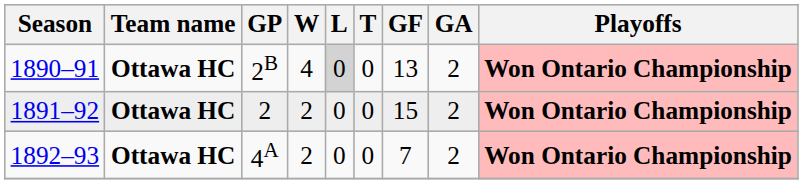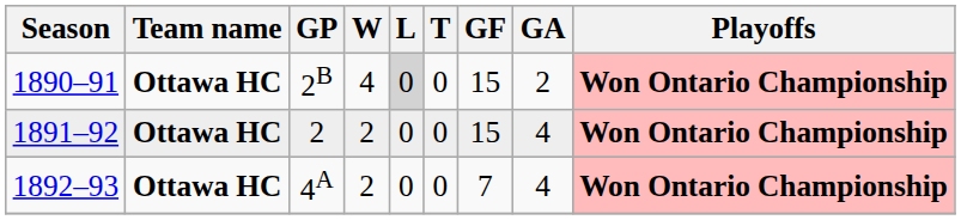1890–91 | GF: 13 -> 15
1891–92 | GA: 2 -> 4
1892–93 | GA: 2 -> 4
